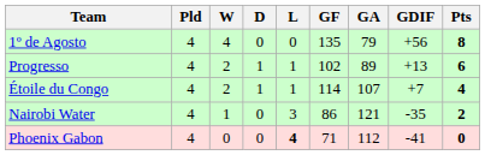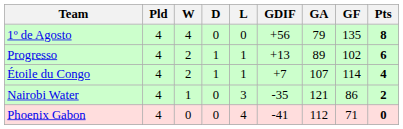columns swapped: GF <-> GDIF
Phoenix Gabon | L: bold -> normal
